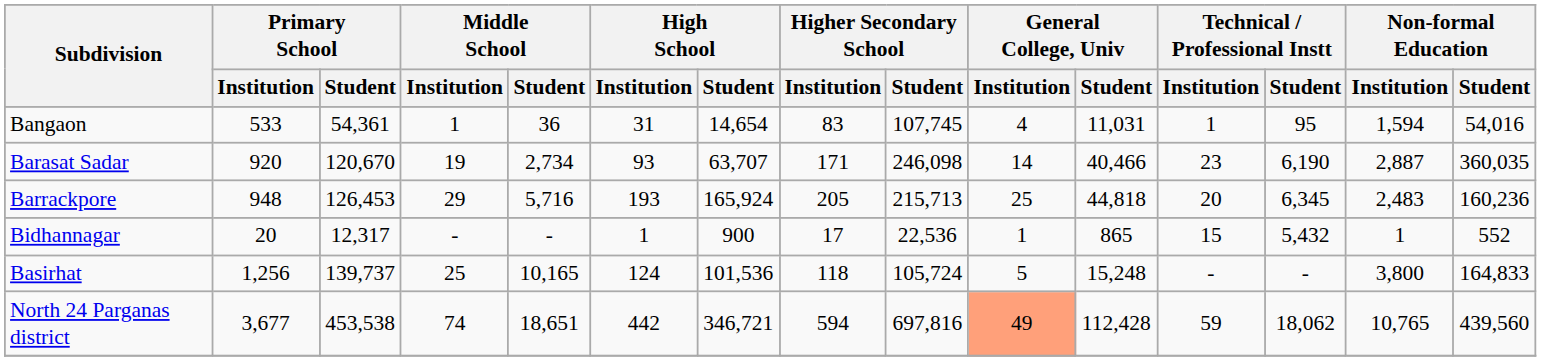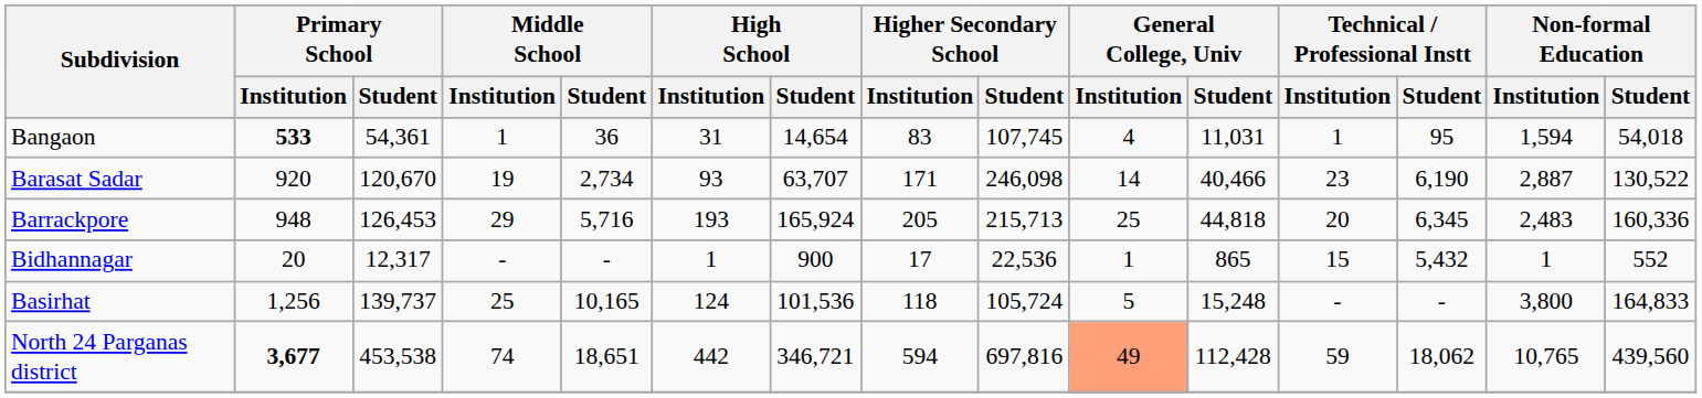Bangaon | Primary School / Institution: normal -> bold
Bangaon | Non-formal Education / Student: 54,016 -> 54,018
Barasat Sadar | Non-formal Education / Student: 360,035 -> 130,522
Barrackpore | Non-formal Education / Student: 160,236 -> 160,336
North 24 Parganas district | Primary School / Institution: normal -> bold
